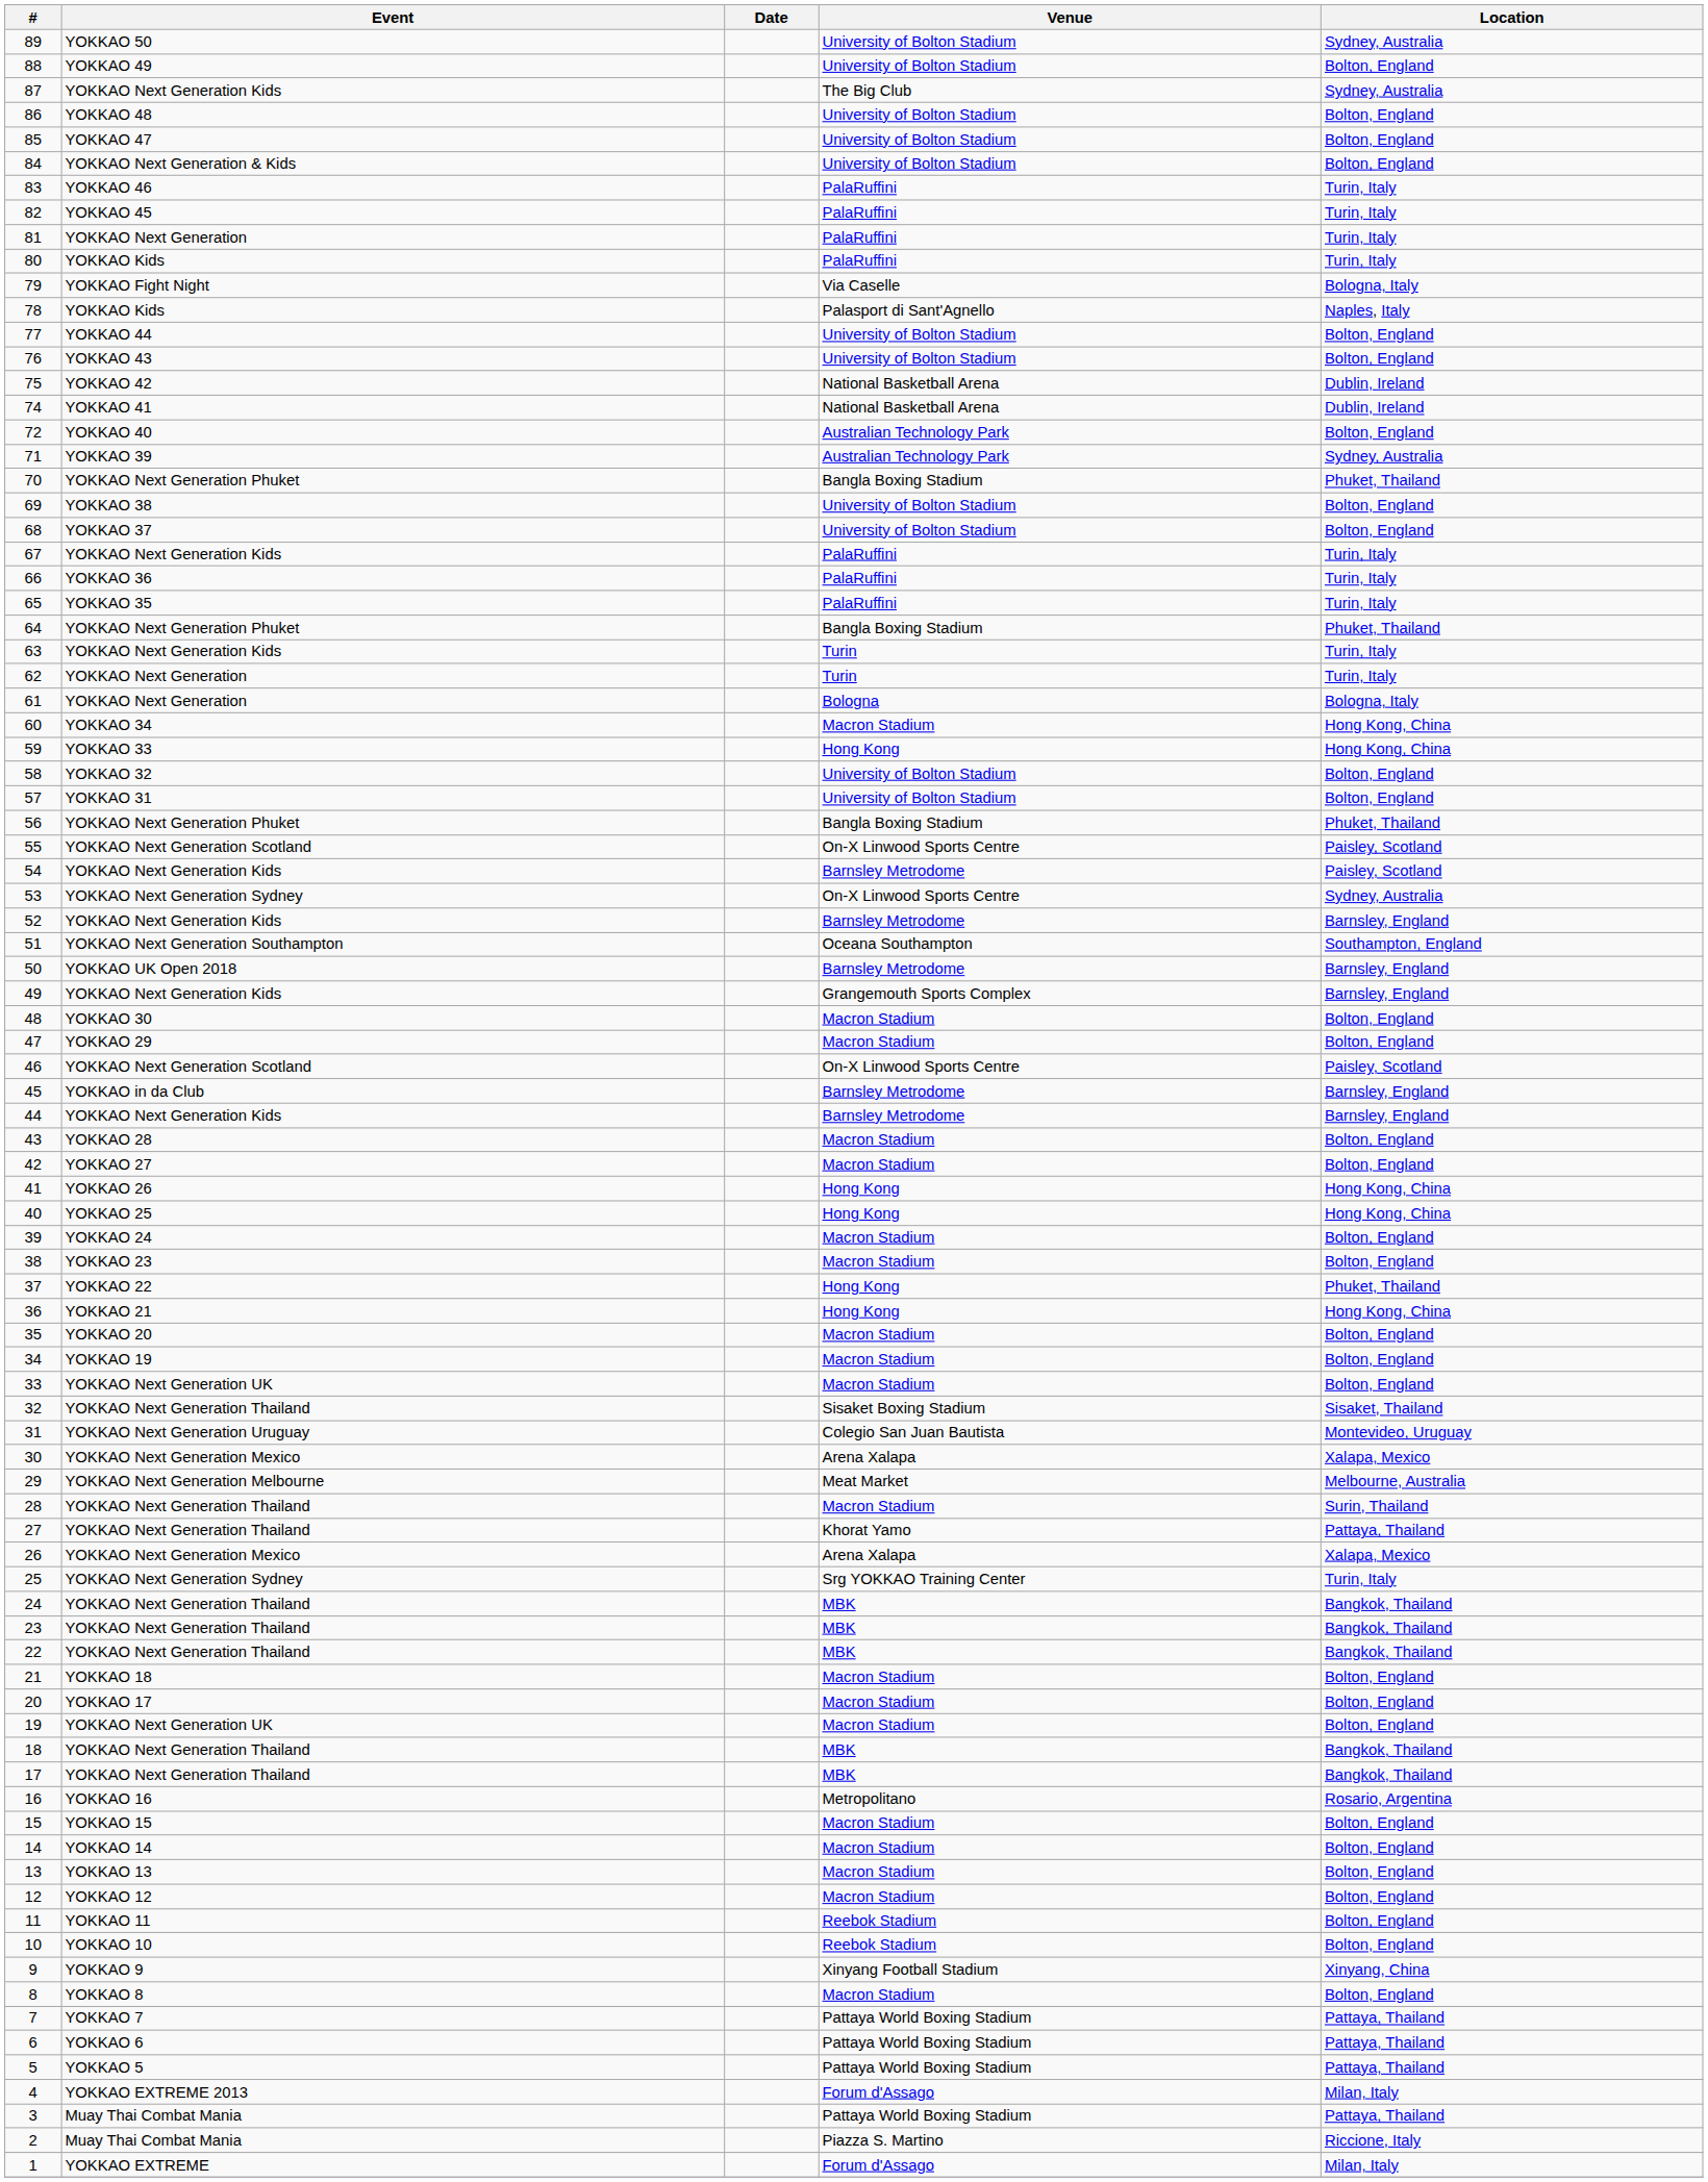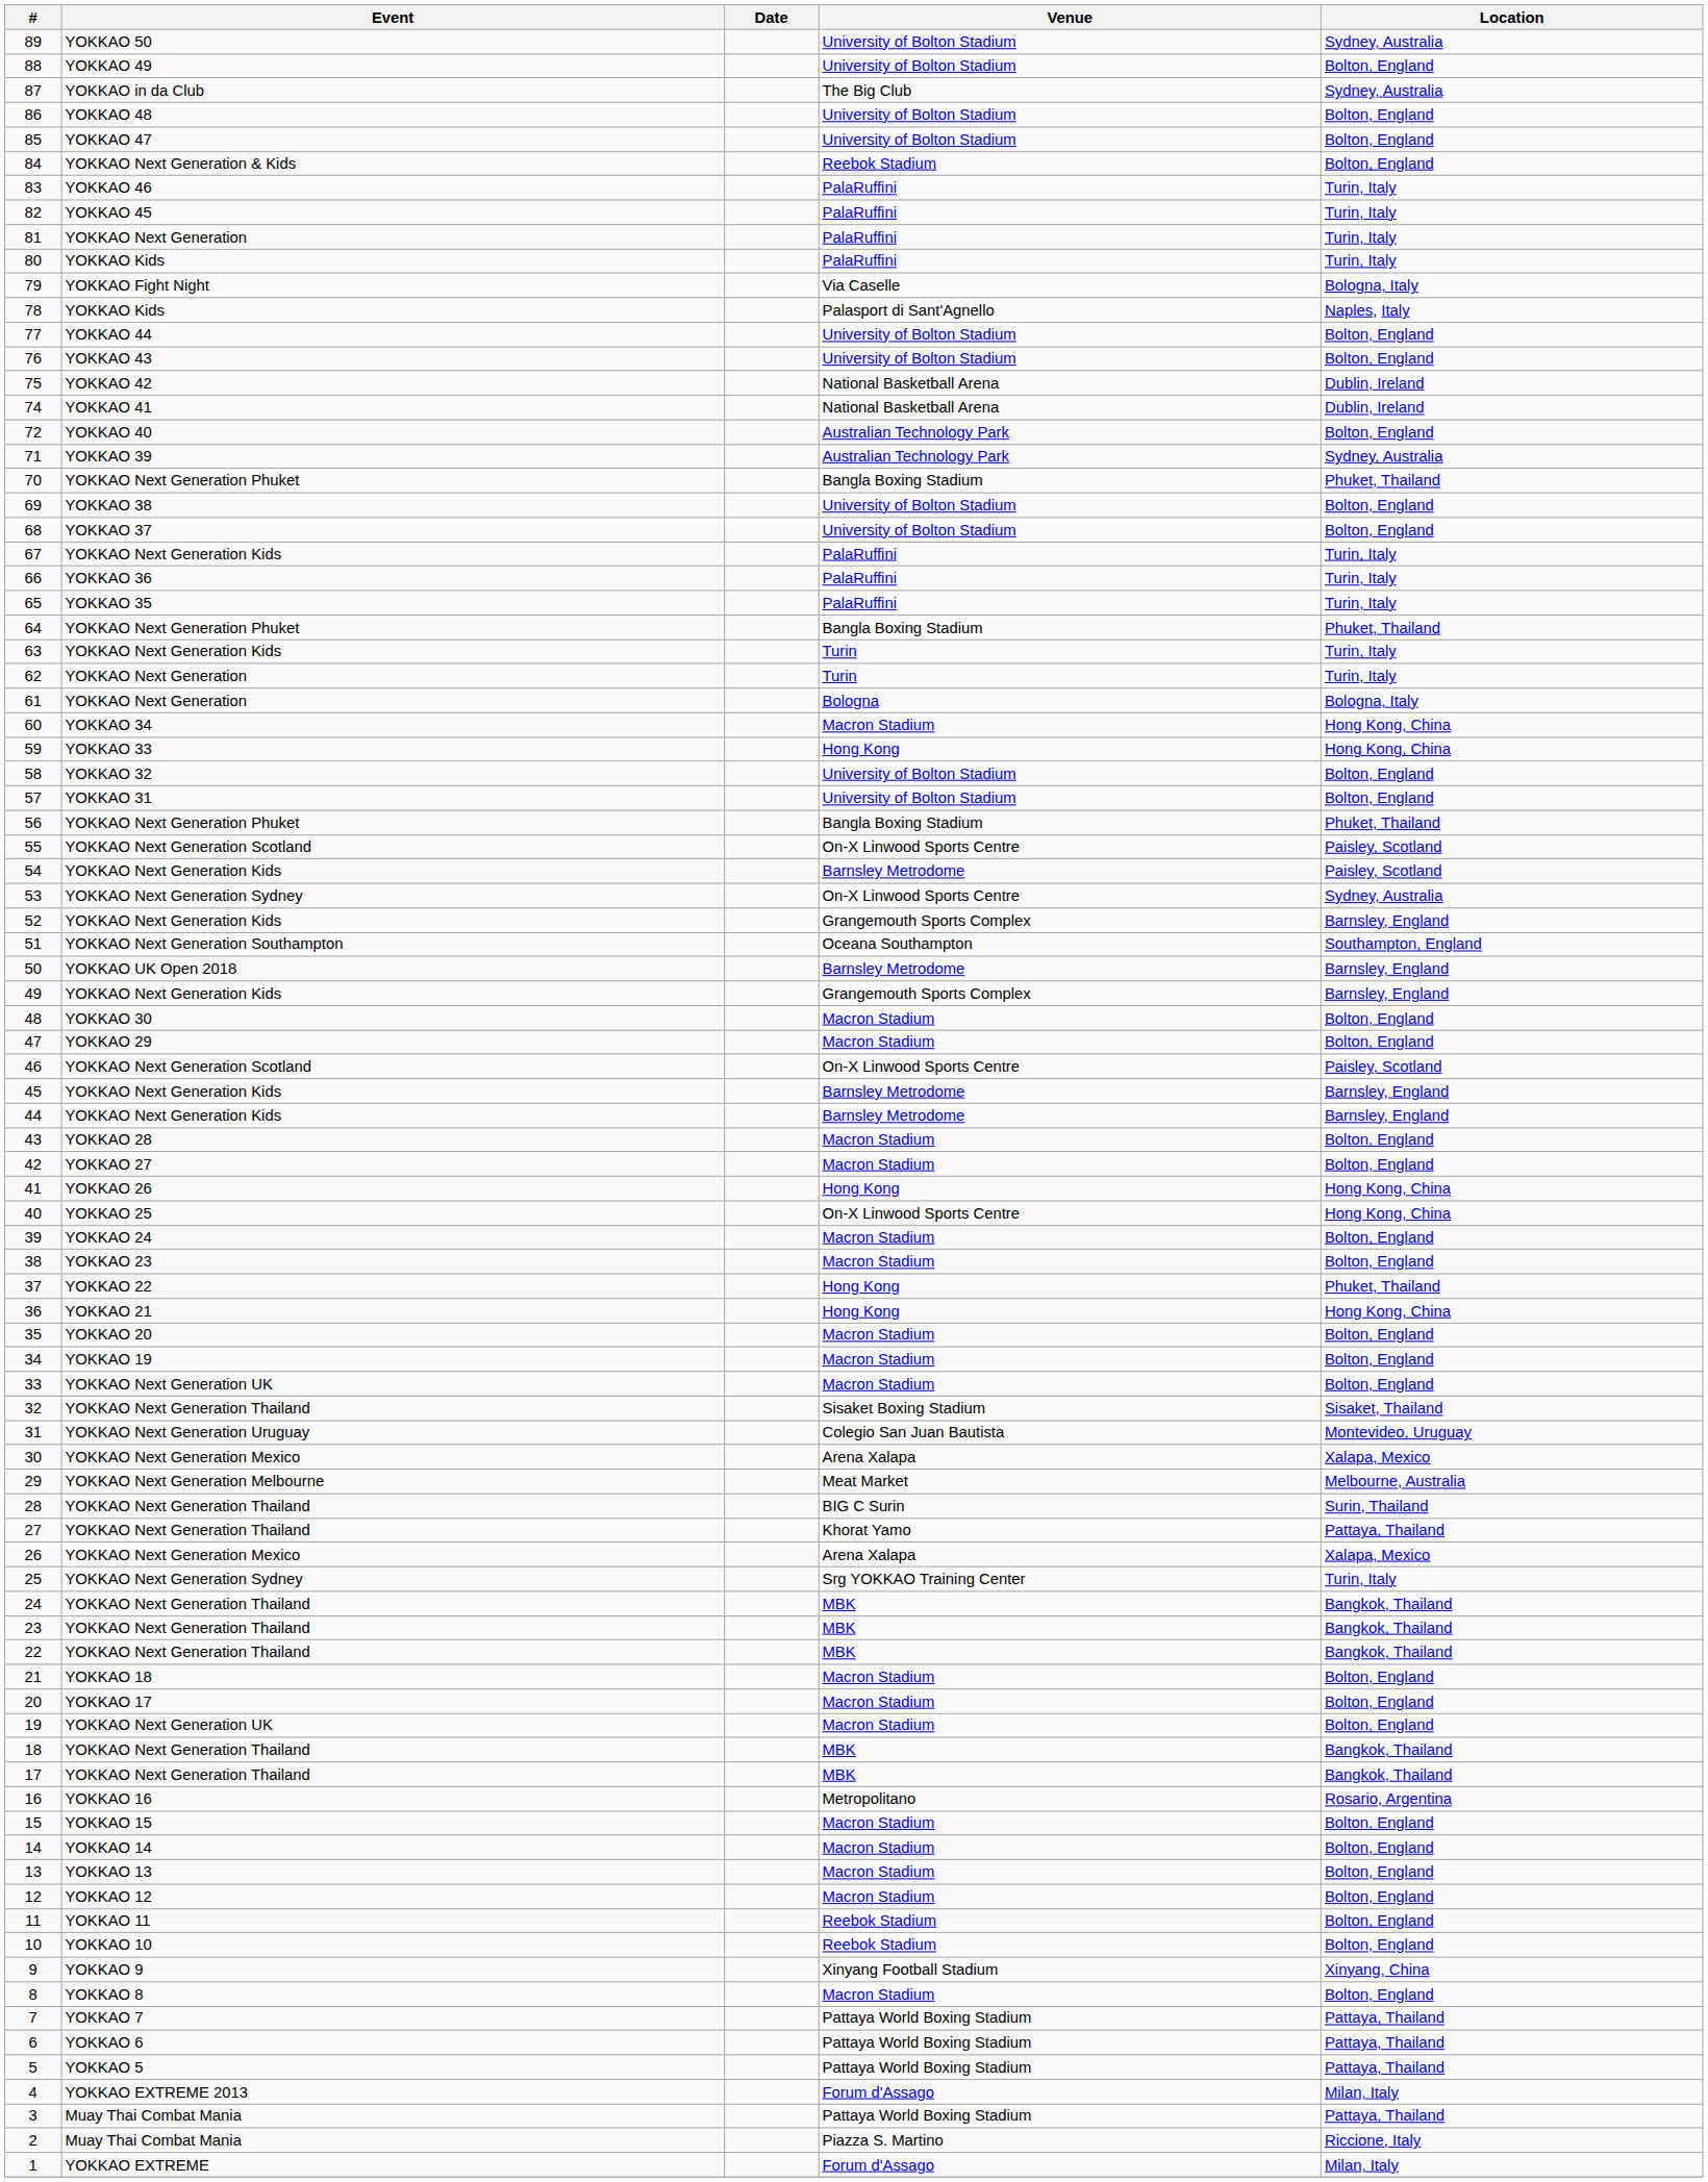87 | Event: YOKKAO Next Generation Kids -> YOKKAO in da Club
84 | Venue: University of Bolton Stadium -> Reebok Stadium
52 | Venue: Barnsley Metrodome -> Grangemouth Sports Complex
45 | Event: YOKKAO in da Club -> YOKKAO Next Generation Kids
40 | Venue: Hong Kong -> On-X Linwood Sports Centre
28 | Venue: Macron Stadium -> BIG C Surin
